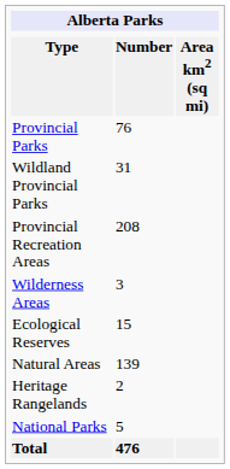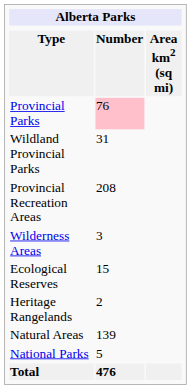Provincial Parks | Number: no background -> pink background
rows swapped: Natural Areas <-> Heritage Rangelands
